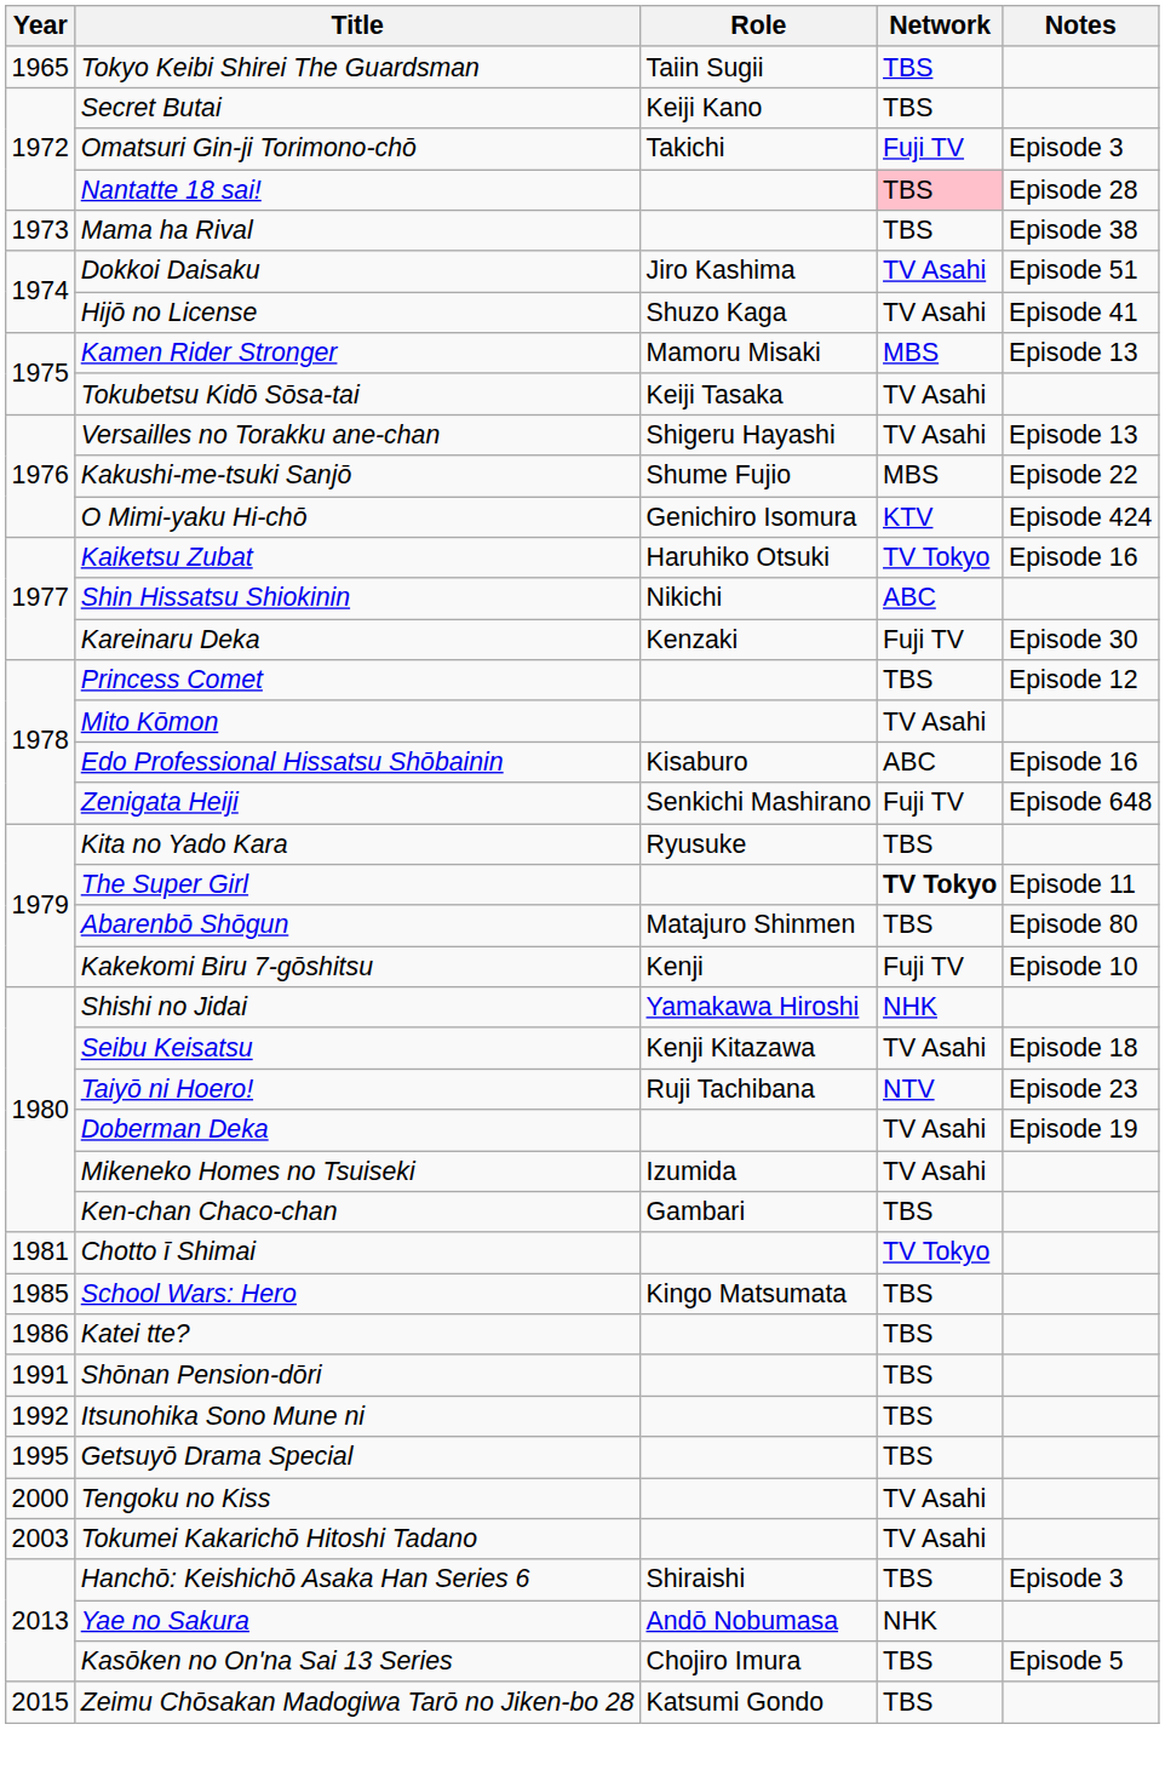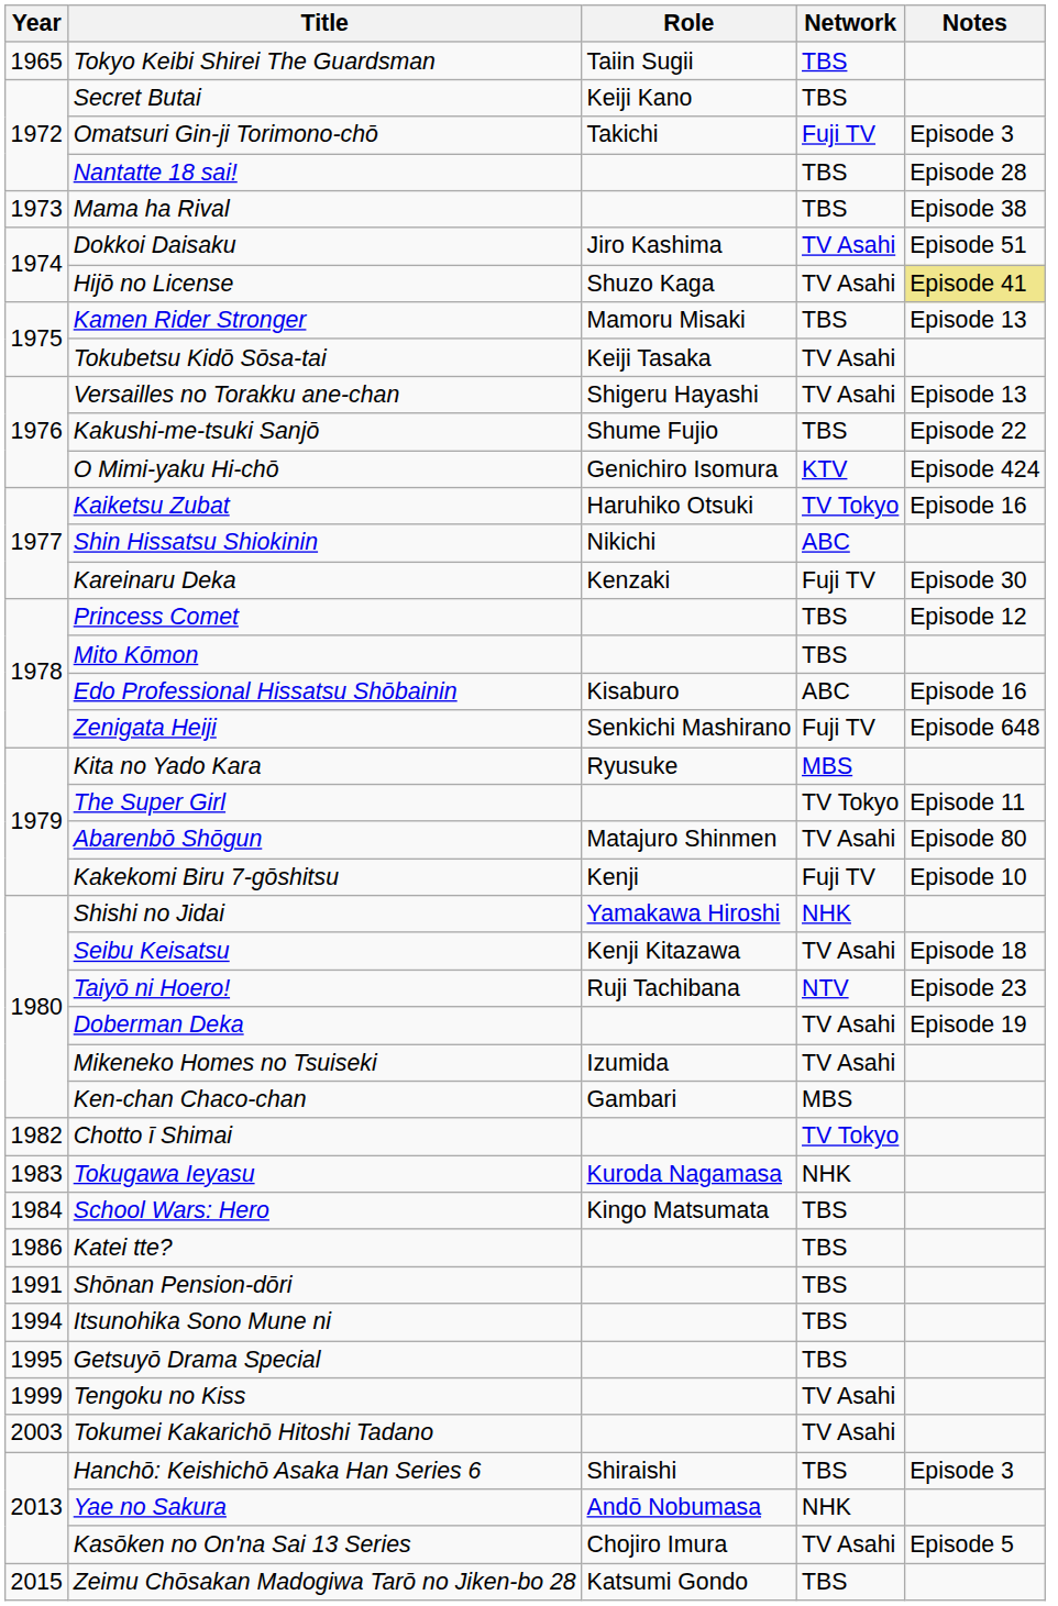Nantatte 18 sai! | Network: pink background -> no background
Hijō no License | Notes: no background -> khaki background
Kamen Rider Stronger | Network: MBS -> TBS
Kakushi-me-tsuki Sanjō | Network: MBS -> TBS
Mito Kōmon | Network: TV Asahi -> TBS
Kita no Yado Kara | Network: TBS -> MBS
The Super Girl | Network: bold -> normal
Abarenbō Shōgun | Network: TBS -> TV Asahi
Ken-chan Chaco-chan | Network: TBS -> MBS
Chotto ī Shimai | Year: 1981 -> 1982
+ row: 1983 | Tokugawa Ieyasu | Kuroda Nagamasa | NHK
School Wars: Hero | Year: 1985 -> 1984
Itsunohika Sono Mune ni | Year: 1992 -> 1994
Tengoku no Kiss | Year: 2000 -> 1999
Kasōken no On'na Sai 13 Series | Network: TBS -> TV Asahi
